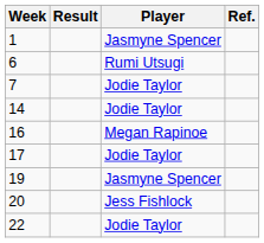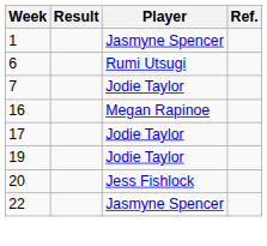- row: 14 | Jodie Taylor
19 | Player: Jasmyne Spencer -> Jodie Taylor
22 | Player: Jodie Taylor -> Jasmyne Spencer
